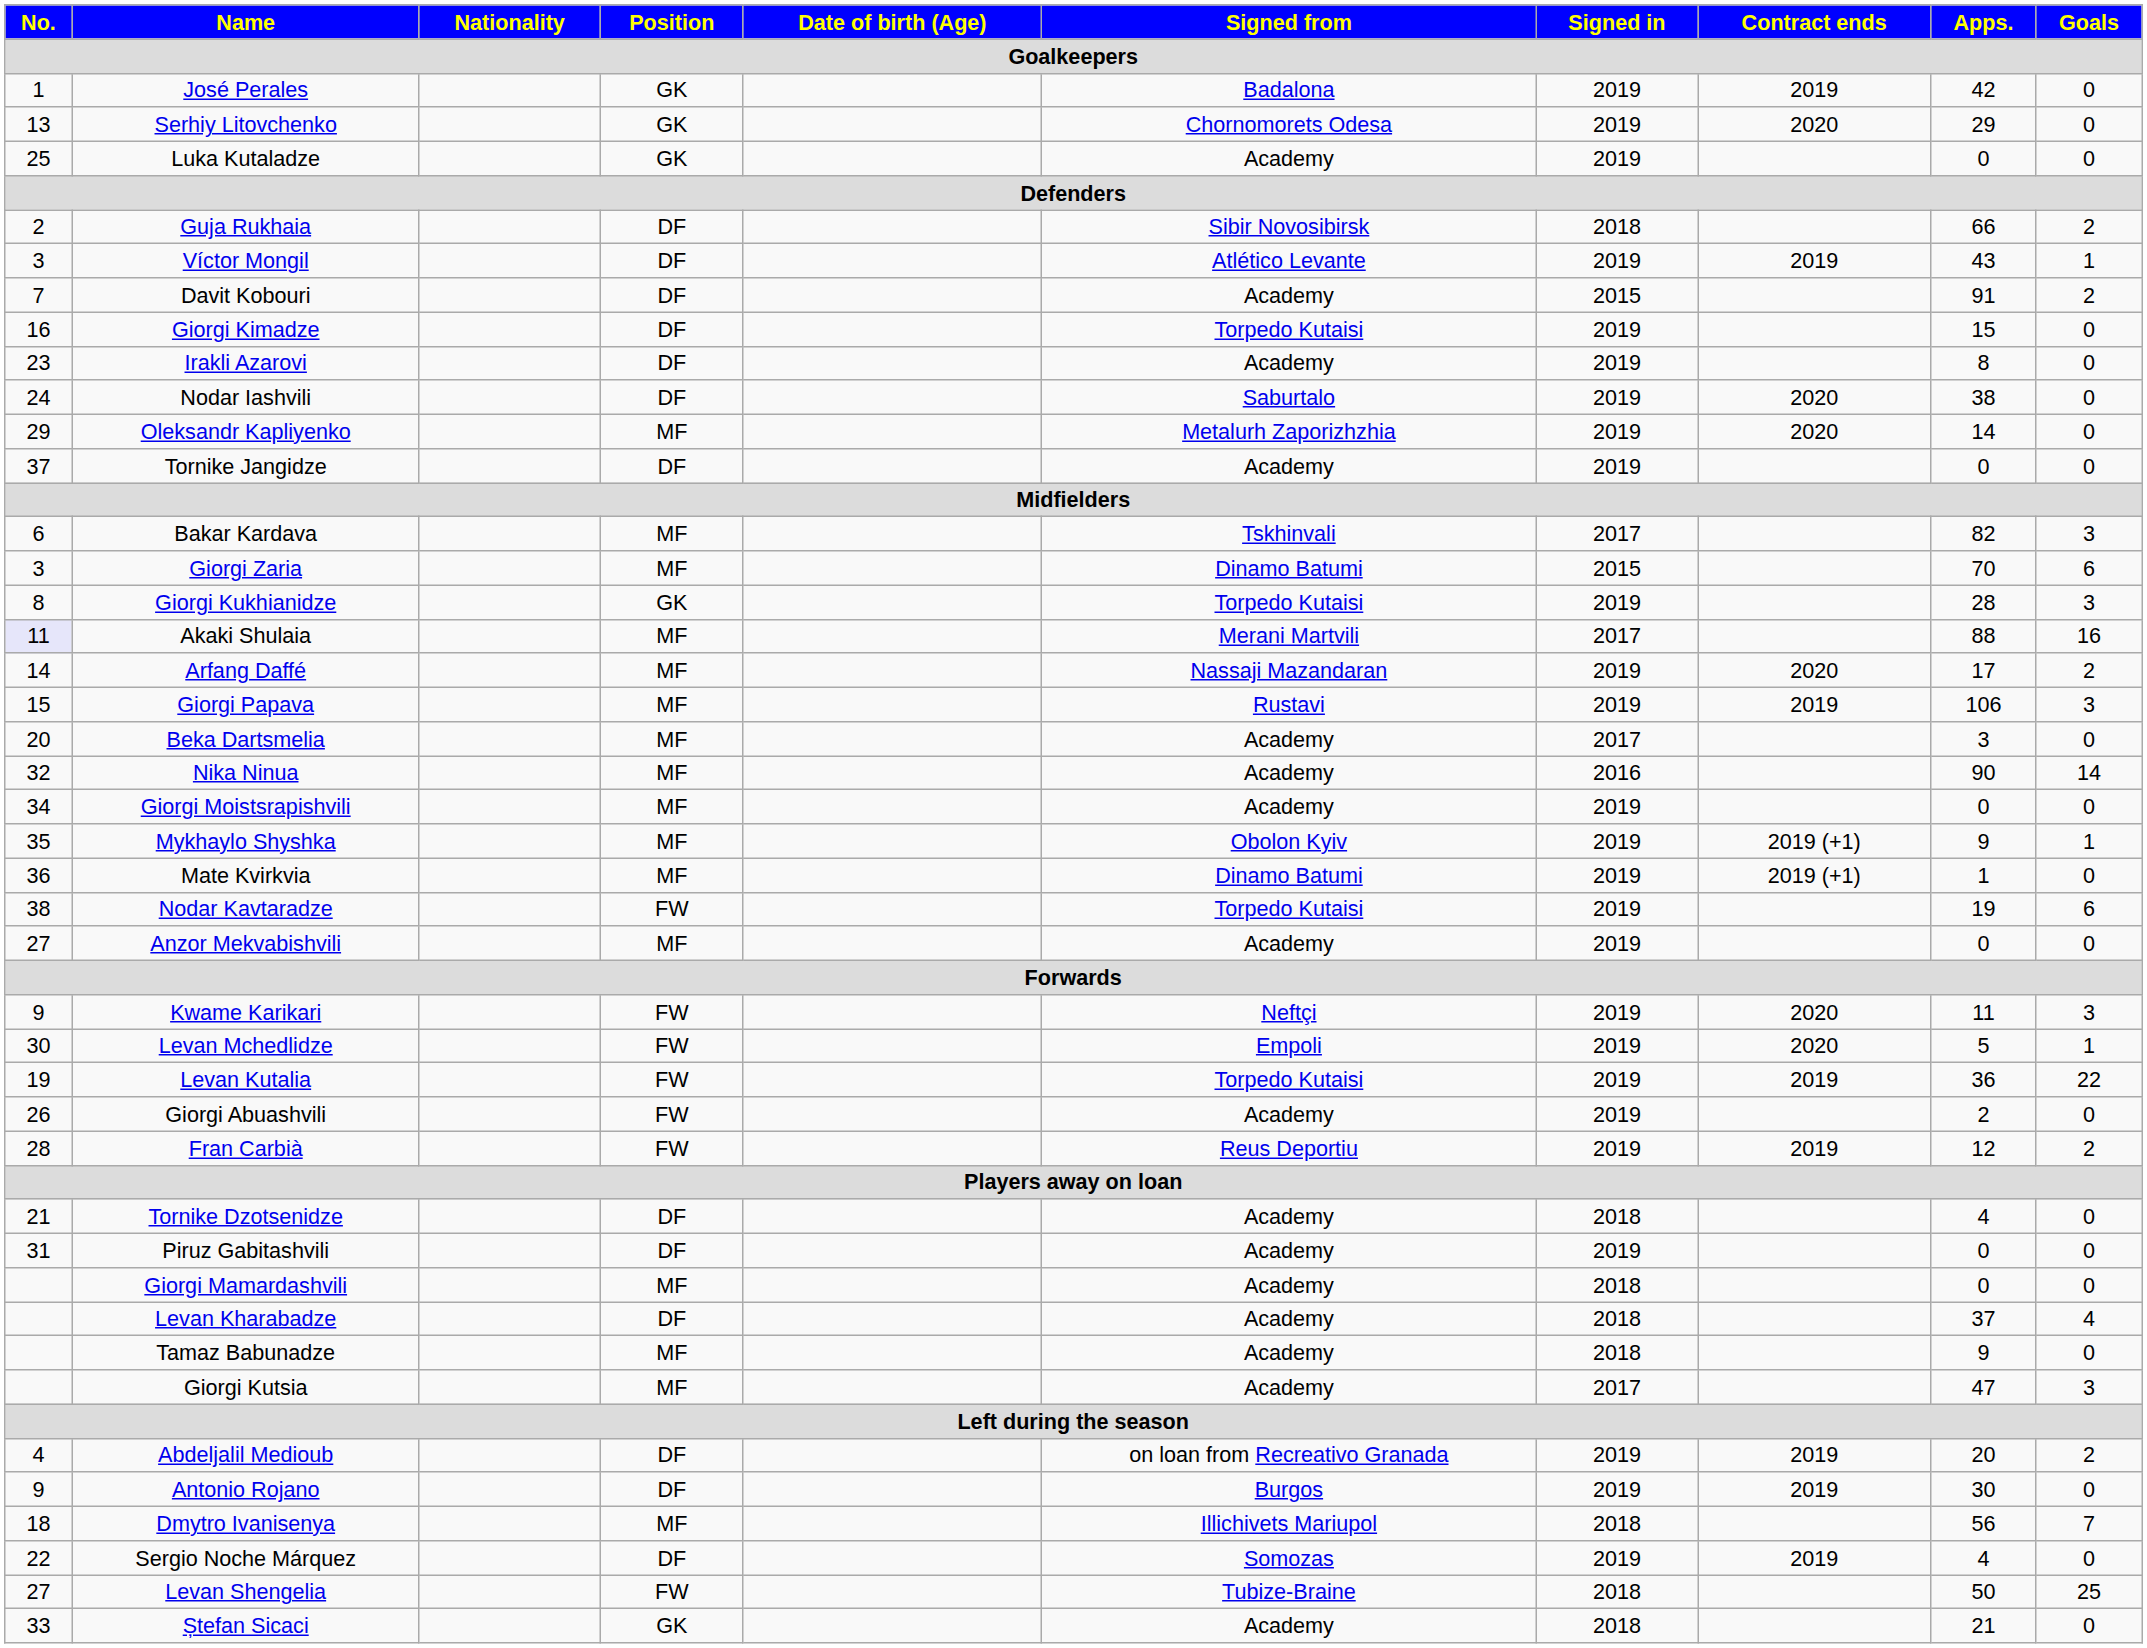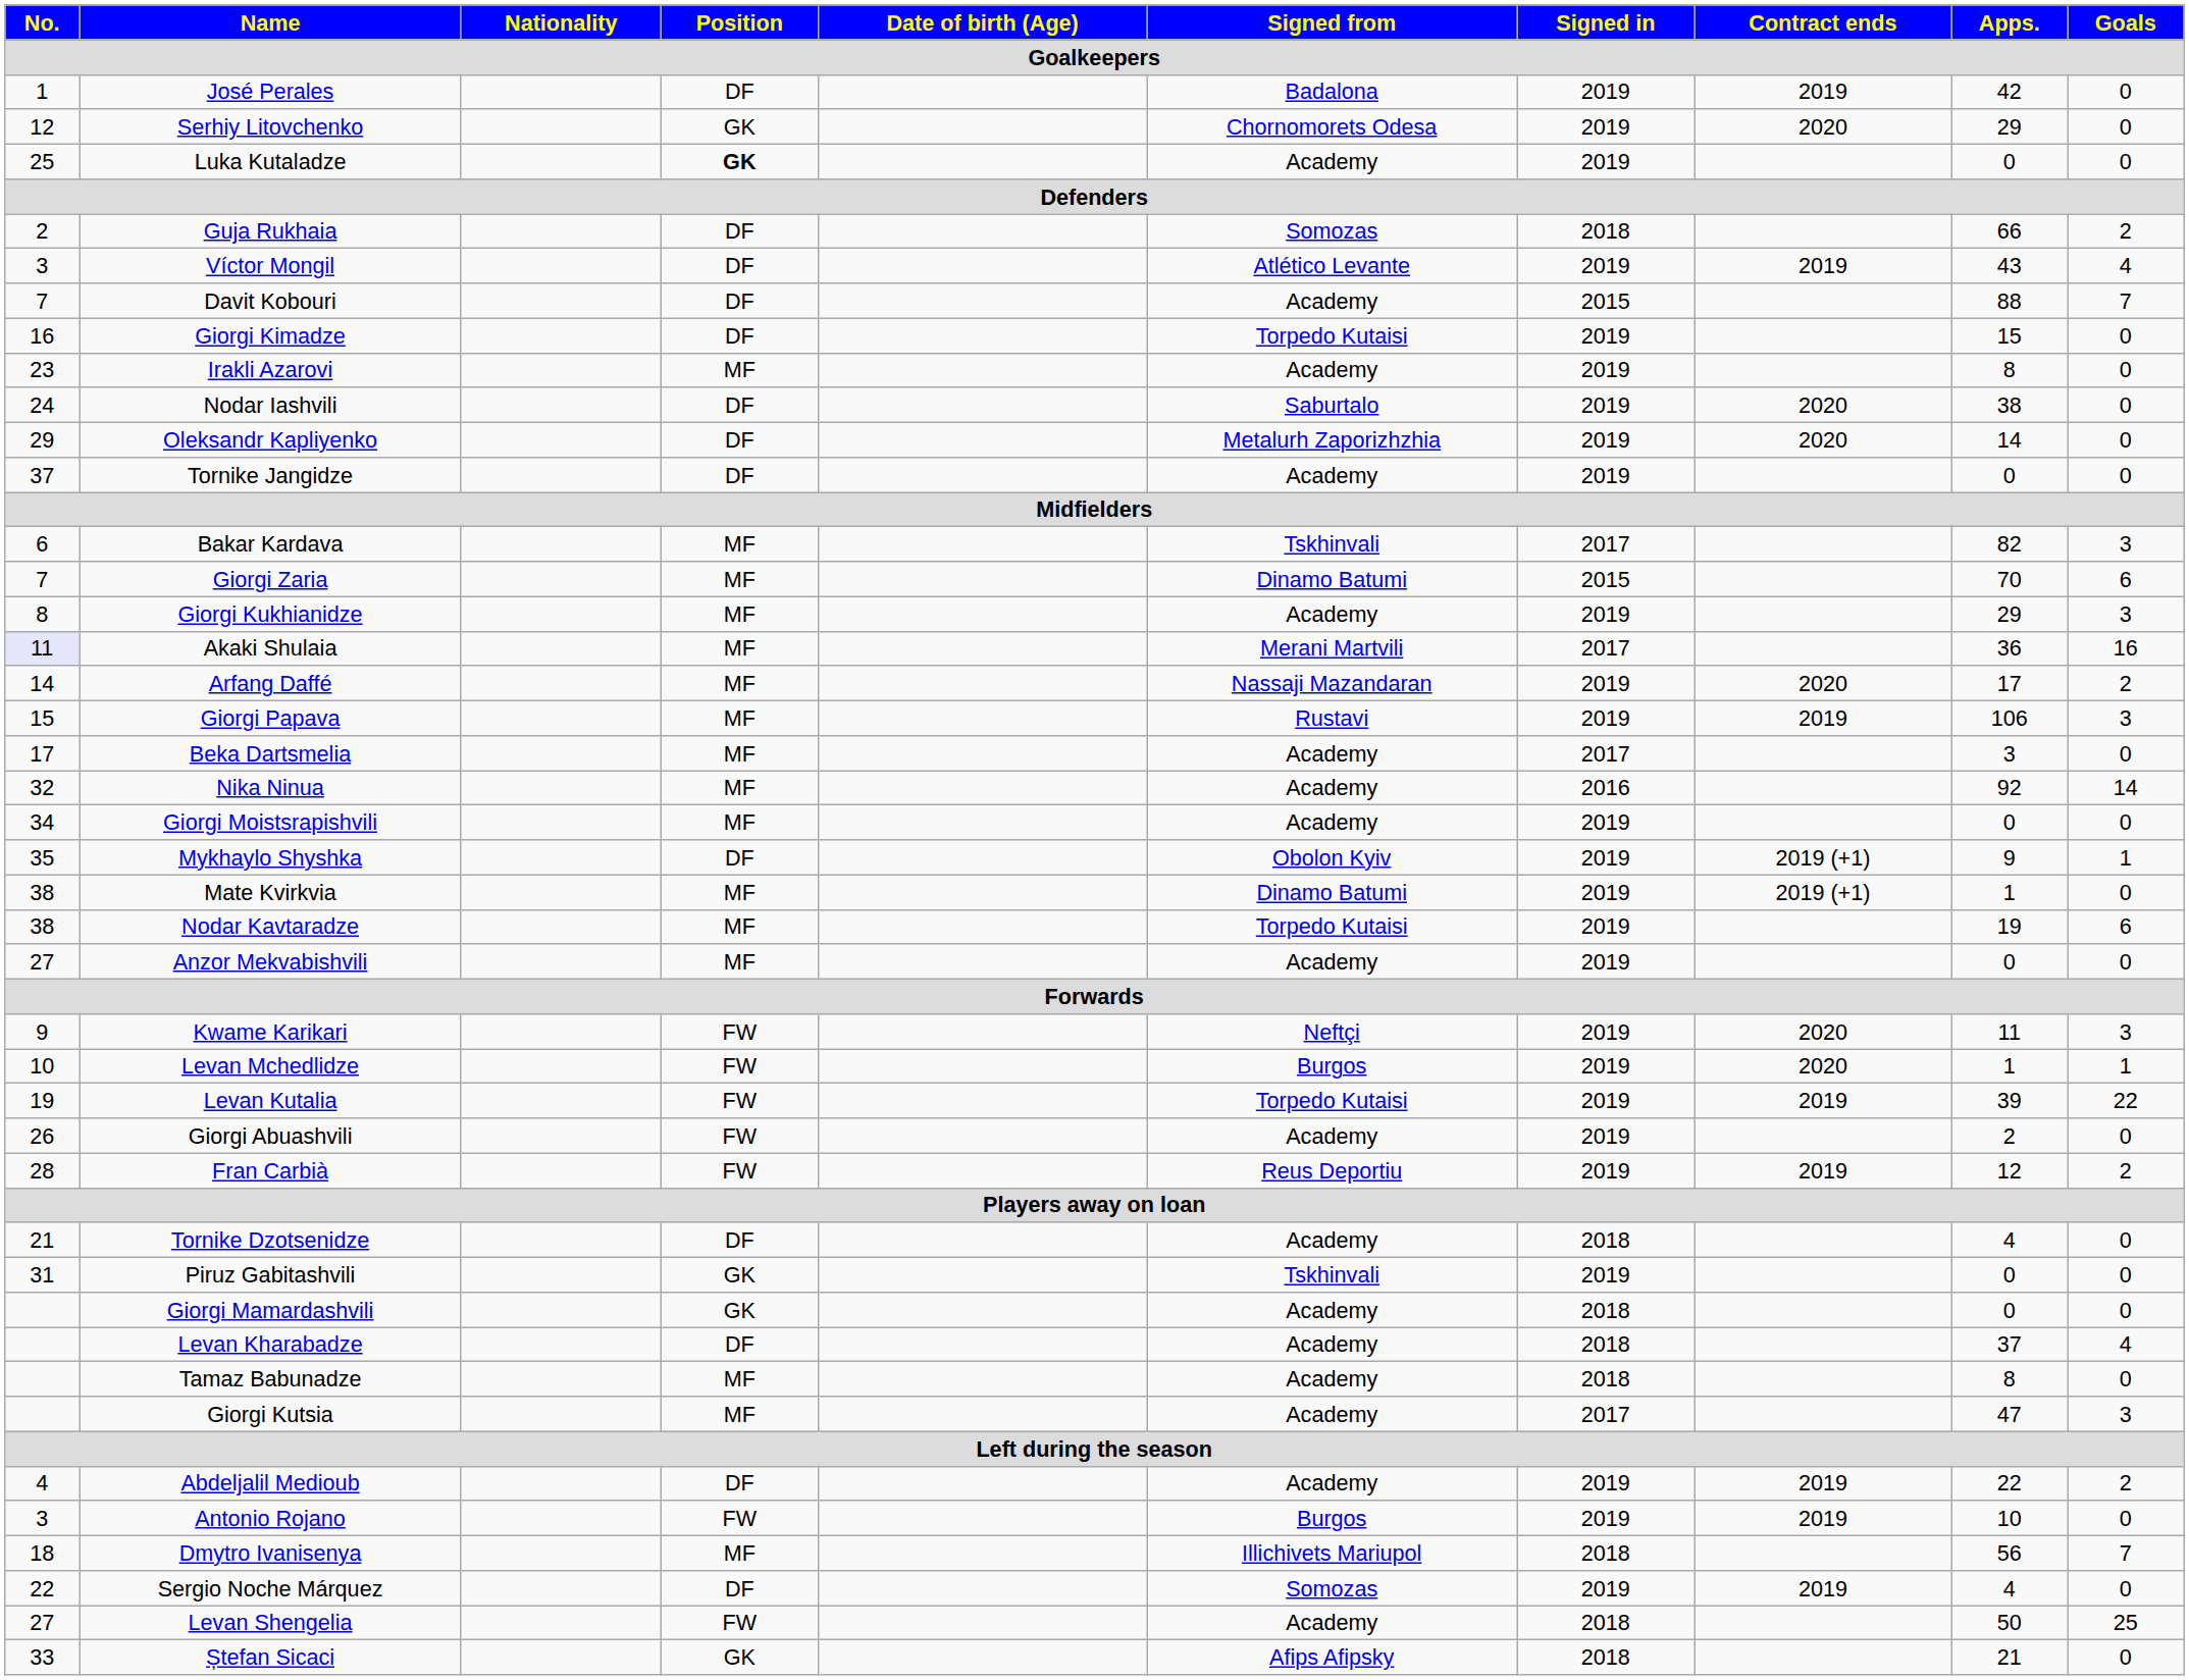José Perales | Position: GK -> DF
Serhiy Litovchenko | No.: 13 -> 12
Luka Kutaladze | Position: normal -> bold
Guja Rukhaia | Signed from: Sibir Novosibirsk -> Somozas
Víctor Mongil | Goals: 1 -> 4
Davit Kobouri | Apps.: 91 -> 88
Davit Kobouri | Goals: 2 -> 7
Irakli Azarovi | Position: DF -> MF
Oleksandr Kapliyenko | Position: MF -> DF
Giorgi Zaria | No.: 3 -> 7
Giorgi Kukhianidze | Position: GK -> MF
Giorgi Kukhianidze | Signed from: Torpedo Kutaisi -> Academy
Giorgi Kukhianidze | Apps.: 28 -> 29
Akaki Shulaia | Apps.: 88 -> 36
Beka Dartsmelia | No.: 20 -> 17
Nika Ninua | Apps.: 90 -> 92
Mykhaylo Shyshka | Position: MF -> DF
Mate Kvirkvia | No.: 36 -> 38
Nodar Kavtaradze | Position: FW -> MF
Levan Mchedlidze | No.: 30 -> 10
Levan Mchedlidze | Signed from: Empoli -> Burgos
Levan Mchedlidze | Apps.: 5 -> 1
Levan Kutalia | Apps.: 36 -> 39
Piruz Gabitashvili | Position: DF -> GK
Piruz Gabitashvili | Signed from: Academy -> Tskhinvali
Giorgi Mamardashvili | Position: MF -> GK
Tamaz Babunadze | Apps.: 9 -> 8
Abdeljalil Medioub | Signed from: on loan from Recreativo Granada -> Academy
Abdeljalil Medioub | Apps.: 20 -> 22
Antonio Rojano | No.: 9 -> 3
Antonio Rojano | Position: DF -> FW
Antonio Rojano | Apps.: 30 -> 10
Levan Shengelia | Signed from: Tubize-Braine -> Academy
Ștefan Sicaci | Signed from: Academy -> Afips Afipsky
